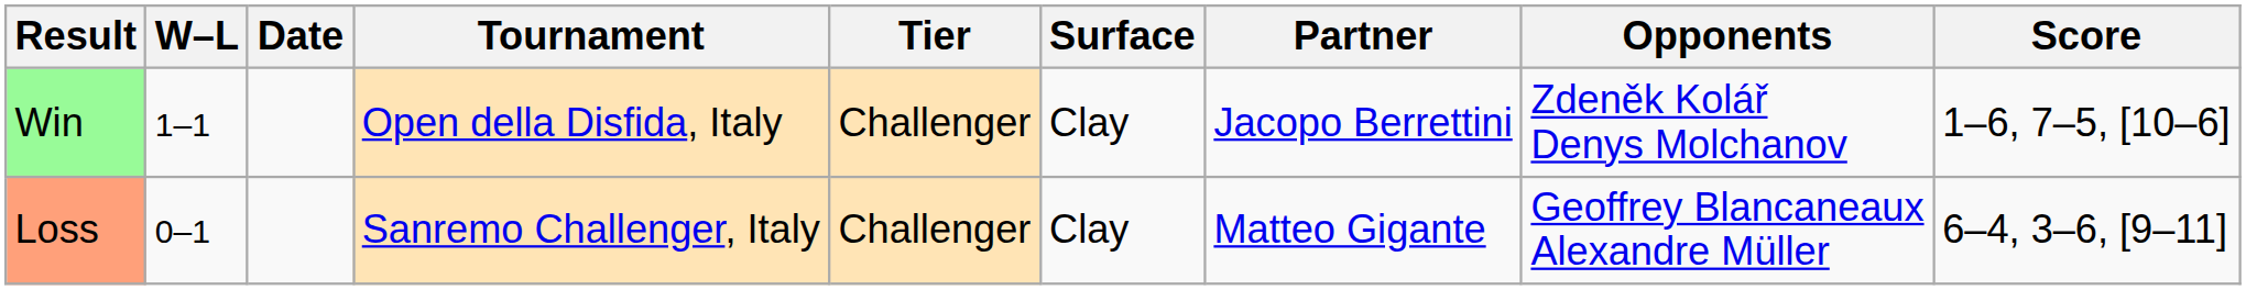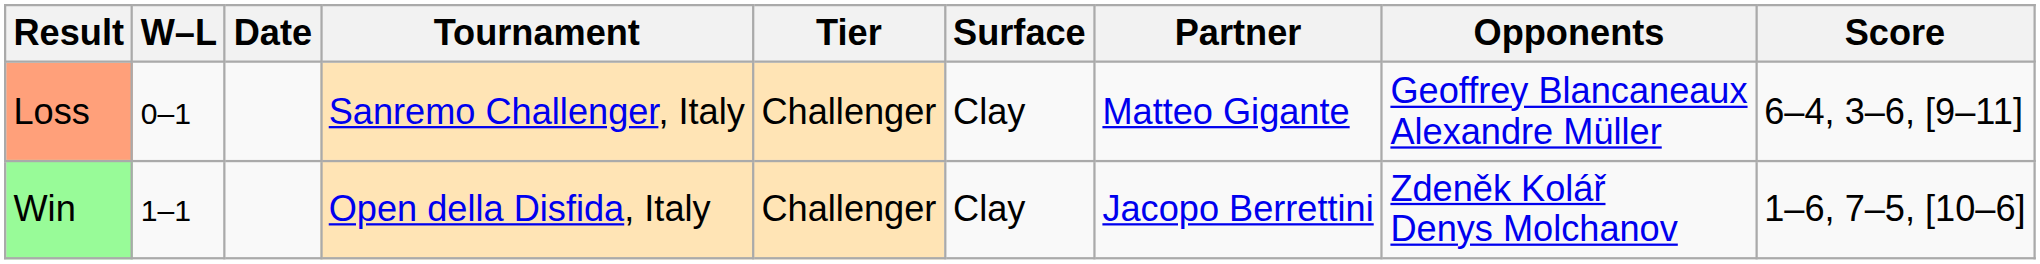rows swapped: Loss <-> Win
